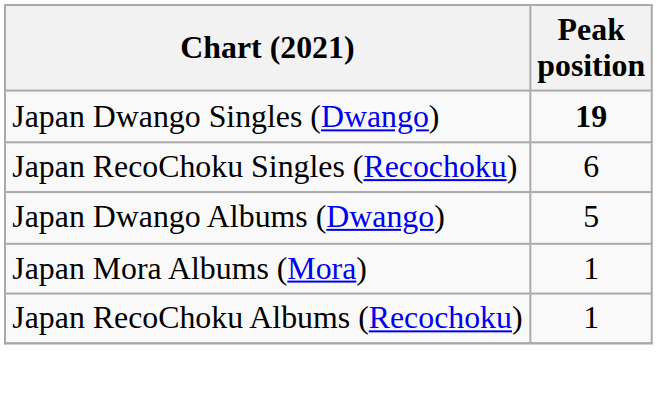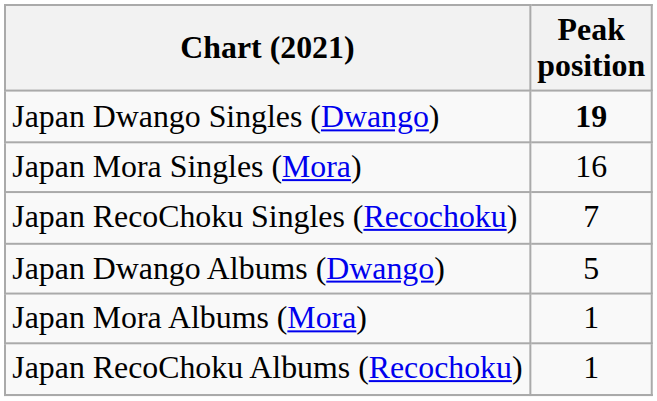+ row: Japan Mora Singles (Mora) | 16
Japan RecoChoku Singles (Recochoku) | Peak position: 6 -> 7
